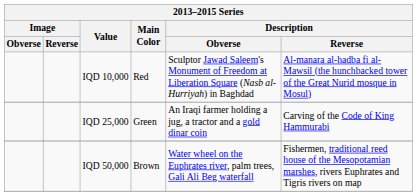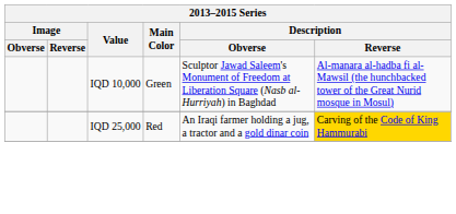IQD 10,000 | Main Color: Red -> Green
IQD 25,000 | Main Color: Green -> Red
IQD 25,000 | Description / Reverse: no background -> gold background
- row: IQD 50,000 | Brown | Water wheel on the Euphrates river, palm trees, Gali Ali Beg waterfall | Fishermen, traditional reed house of the Mesopotamian marshes, rivers Euphrates and Tigris rivers on map
